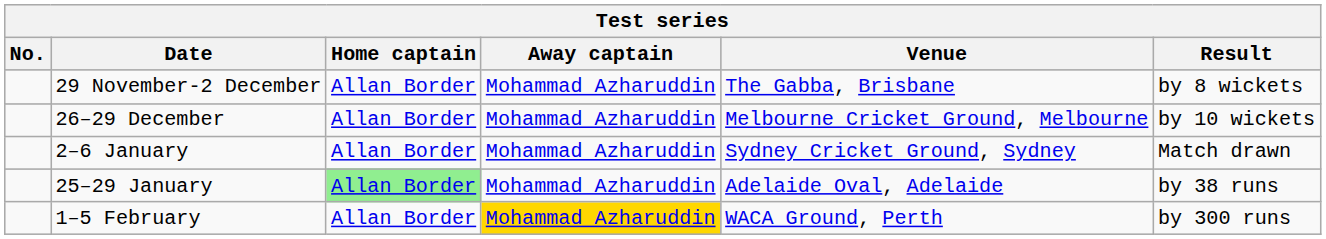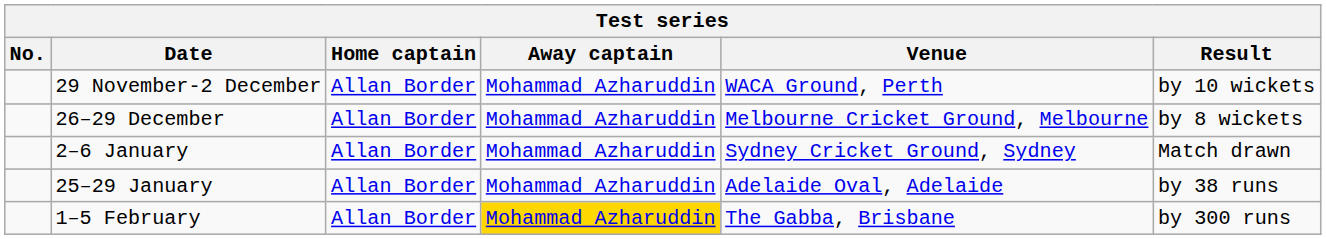29 November-2 December | Venue: The Gabba, Brisbane -> WACA Ground, Perth
29 November-2 December | Result: by 8 wickets -> by 10 wickets
26–29 December | Result: by 10 wickets -> by 8 wickets
25–29 January | Home captain: lightgreen background -> no background
1–5 February | Venue: WACA Ground, Perth -> The Gabba, Brisbane
